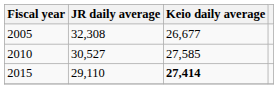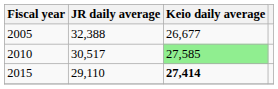2005 | JR daily average: 32,308 -> 32,388
2010 | JR daily average: 30,527 -> 30,517
2010 | Keio daily average: no background -> lightgreen background
